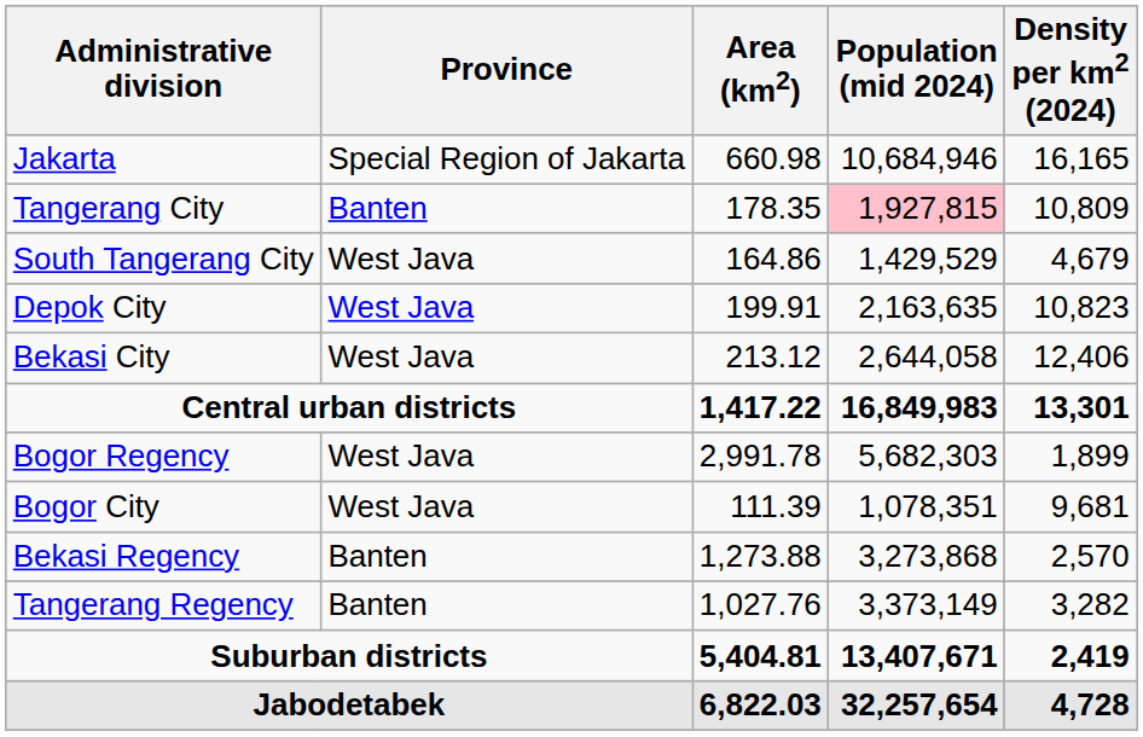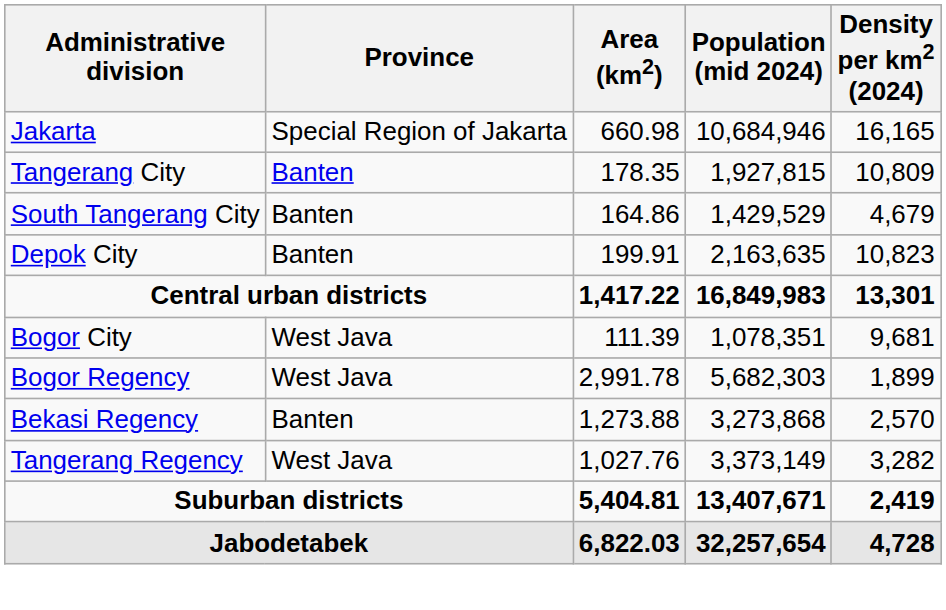Tangerang City | Population (mid 2024): pink background -> no background
South Tangerang City | Province: West Java -> Banten
Depok City | Province: West Java -> Banten
- row: Bekasi City | West Java | 213.12 | 2,644,058 | 12,406
rows swapped: Bogor Regency <-> Bogor City
Tangerang Regency | Province: Banten -> West Java
